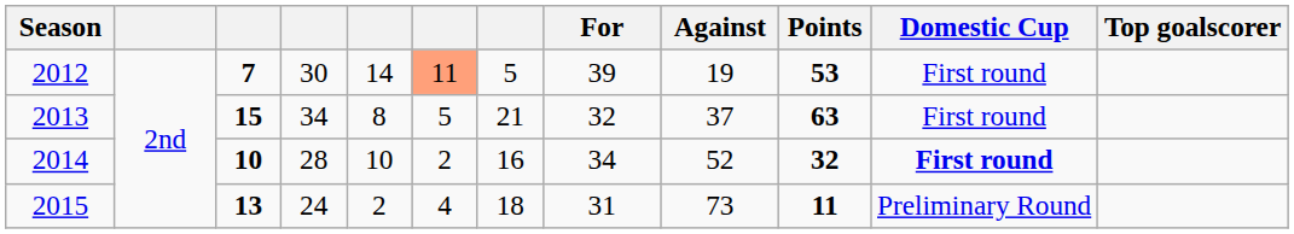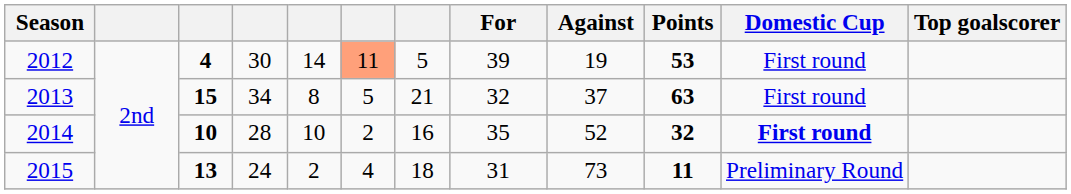2012 | column 3: 7 -> 4
2014 | For: 34 -> 35
